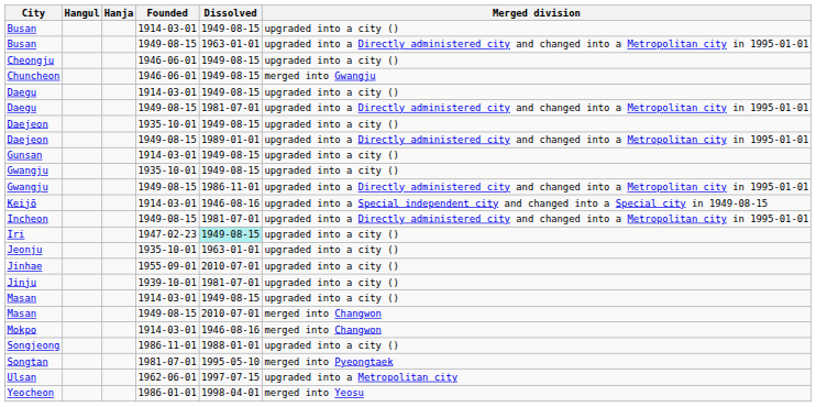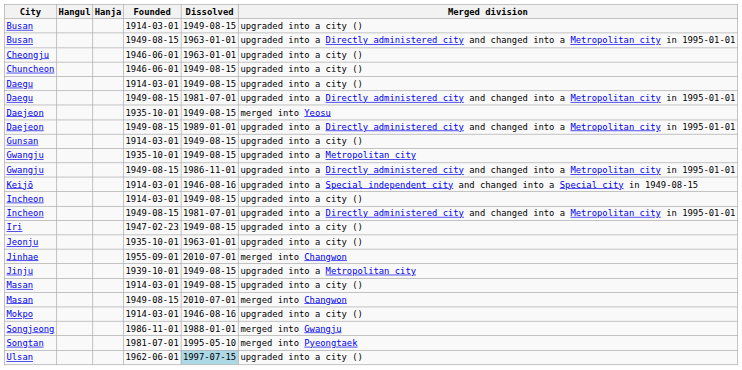Cheongju | Dissolved: 1949-08-15 -> 1963-01-01
Chuncheon | Merged division: merged into Gwangju -> upgraded into a city ()
Daejeon / 1935-10-01 | Merged division: upgraded into a city () -> merged into Yeosu
Gwangju / 1935-10-01 | Merged division: upgraded into a city () -> upgraded into a Metropolitan city
+ row: Incheon | 1914-03-01 | 1949-08-15 | upgraded into a city ()
Iri | Dissolved: paleturquoise background -> no background
Jinhae | Merged division: upgraded into a city () -> merged into Changwon
Jinju | Dissolved: 1981-07-01 -> 1949-08-15
Jinju | Merged division: upgraded into a city () -> upgraded into a Metropolitan city
Mokpo | Merged division: merged into Changwon -> upgraded into a city ()
Songjeong | Merged division: upgraded into a city () -> merged into Gwangju
Ulsan | Dissolved: no background -> lightblue background
Ulsan | Merged division: upgraded into a Metropolitan city -> upgraded into a city ()
- row: Yeocheon | 1986-01-01 | 1998-04-01 | merged into Yeosu
